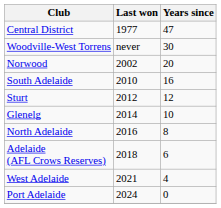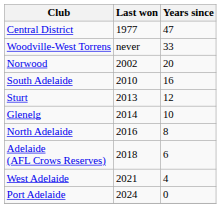Woodville-West Torrens | Years since: 30 -> 33
Sturt | Last won: 2012 -> 2013
